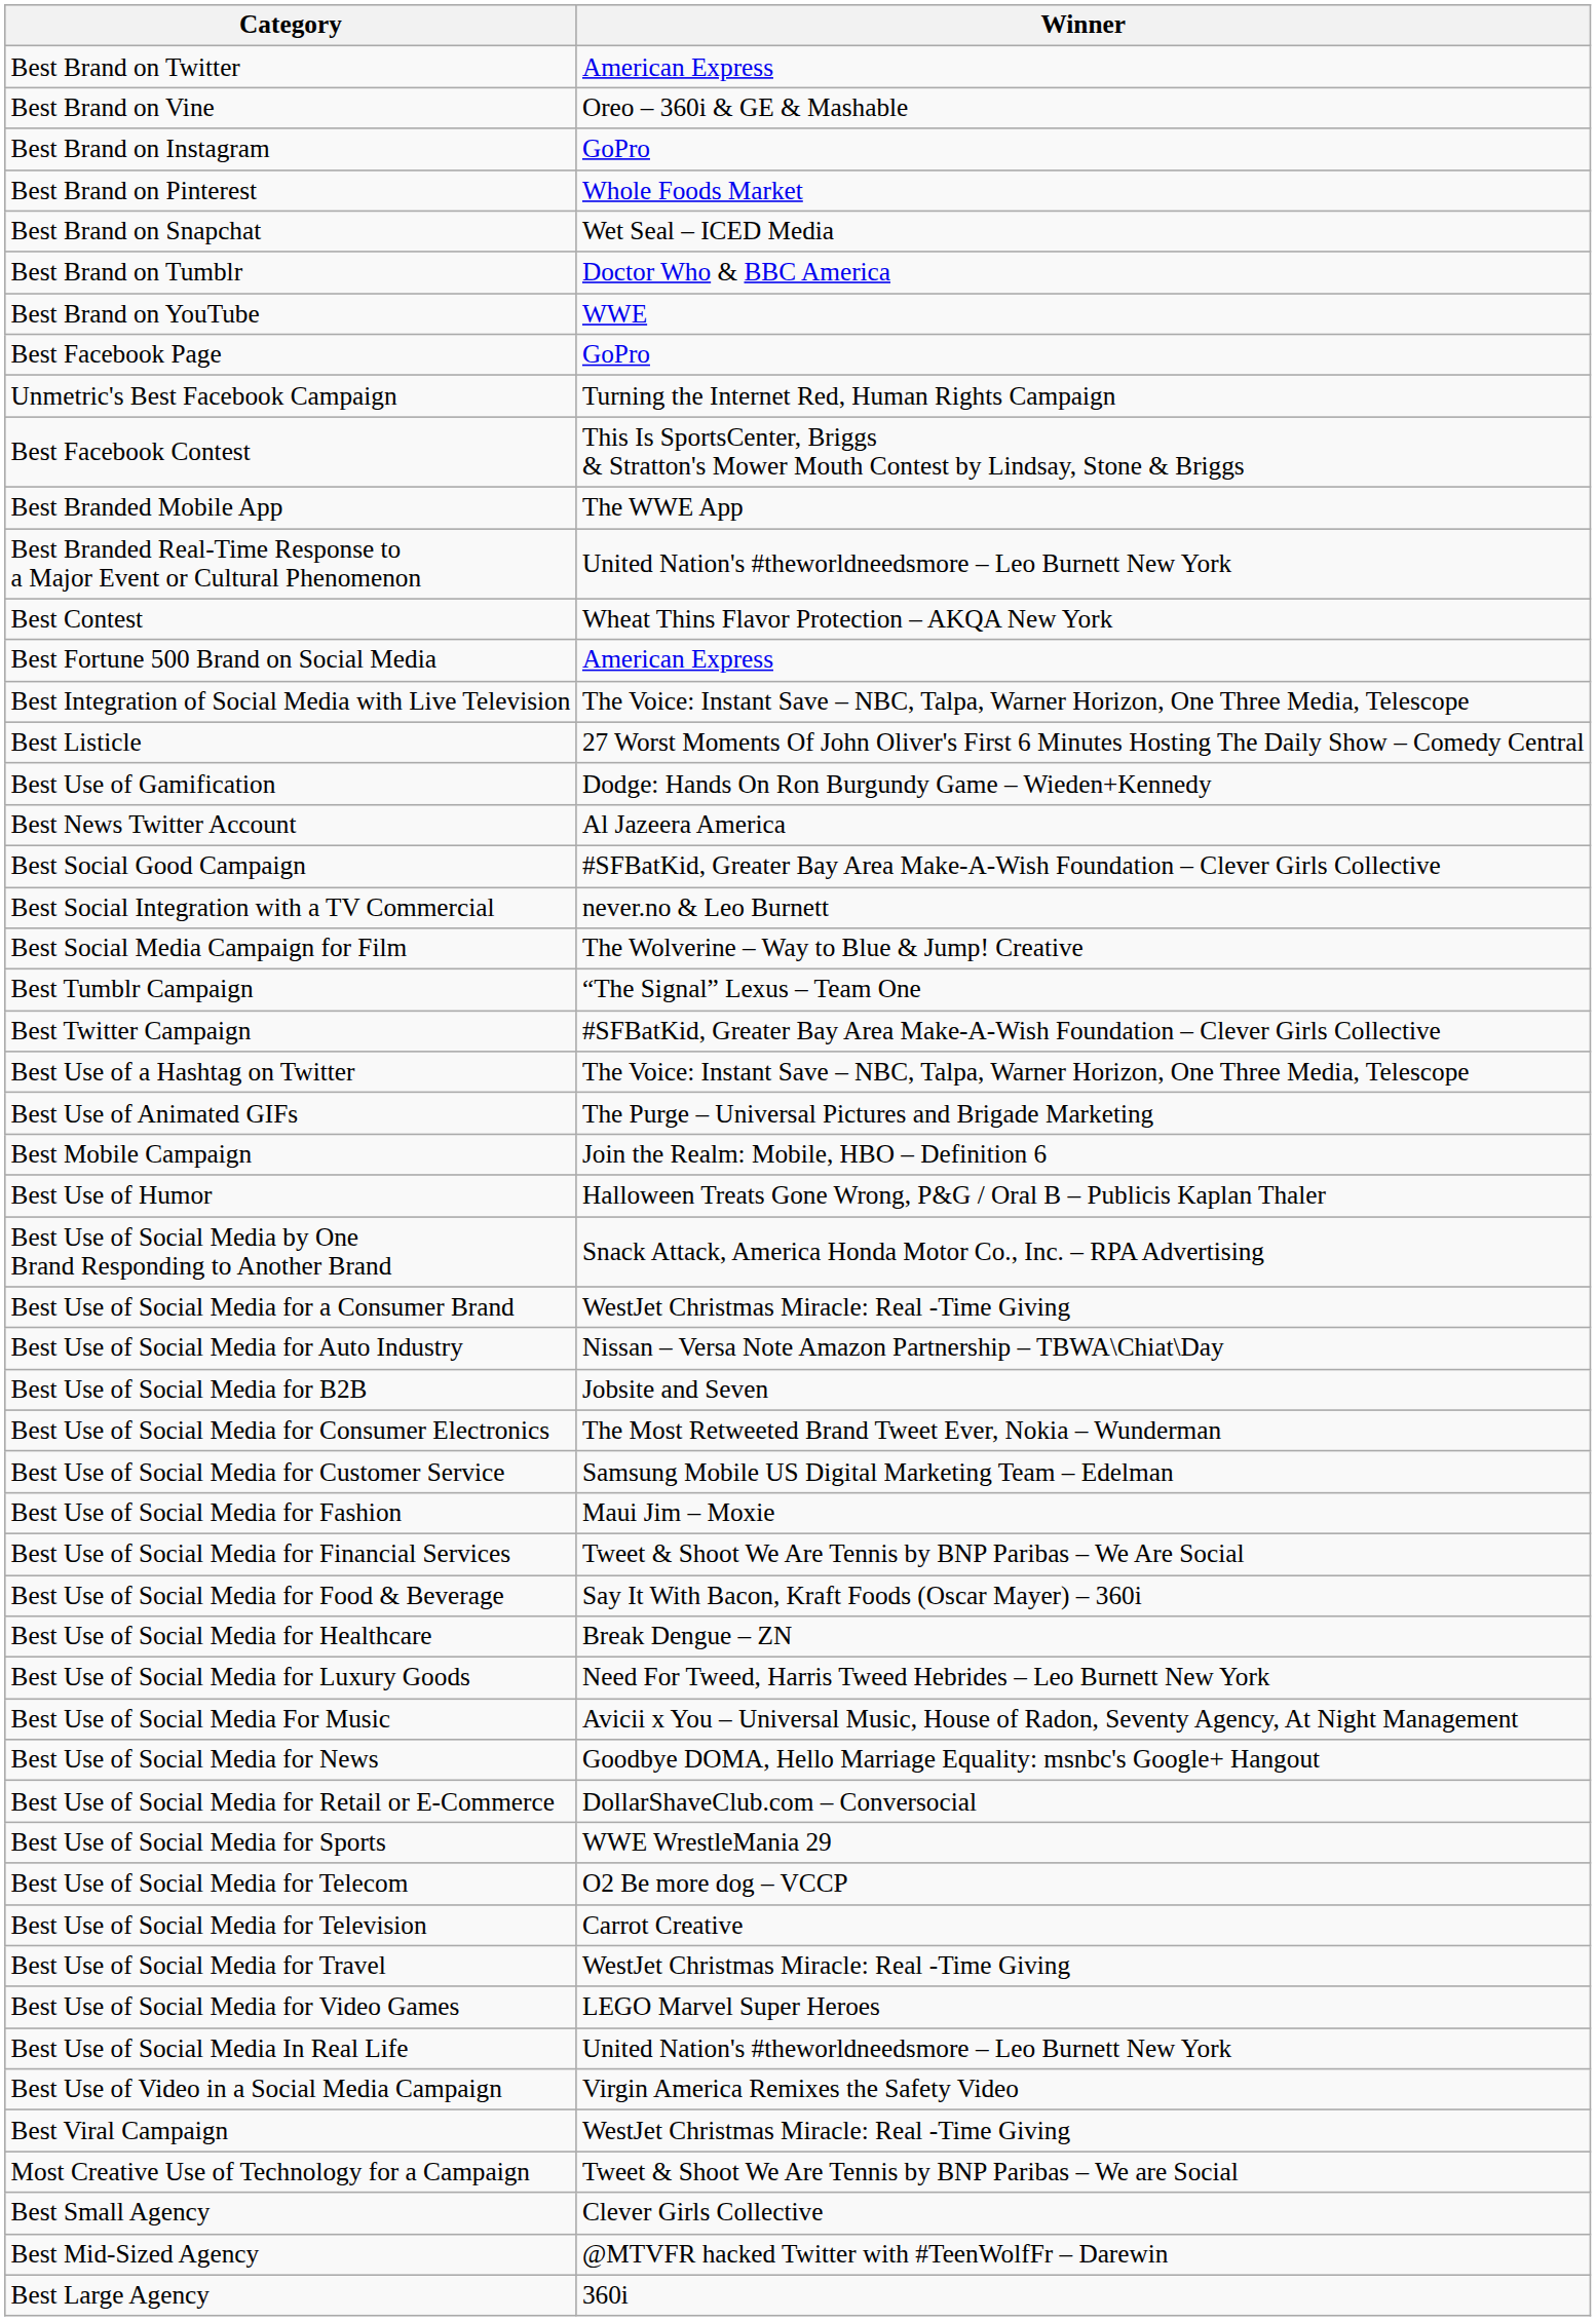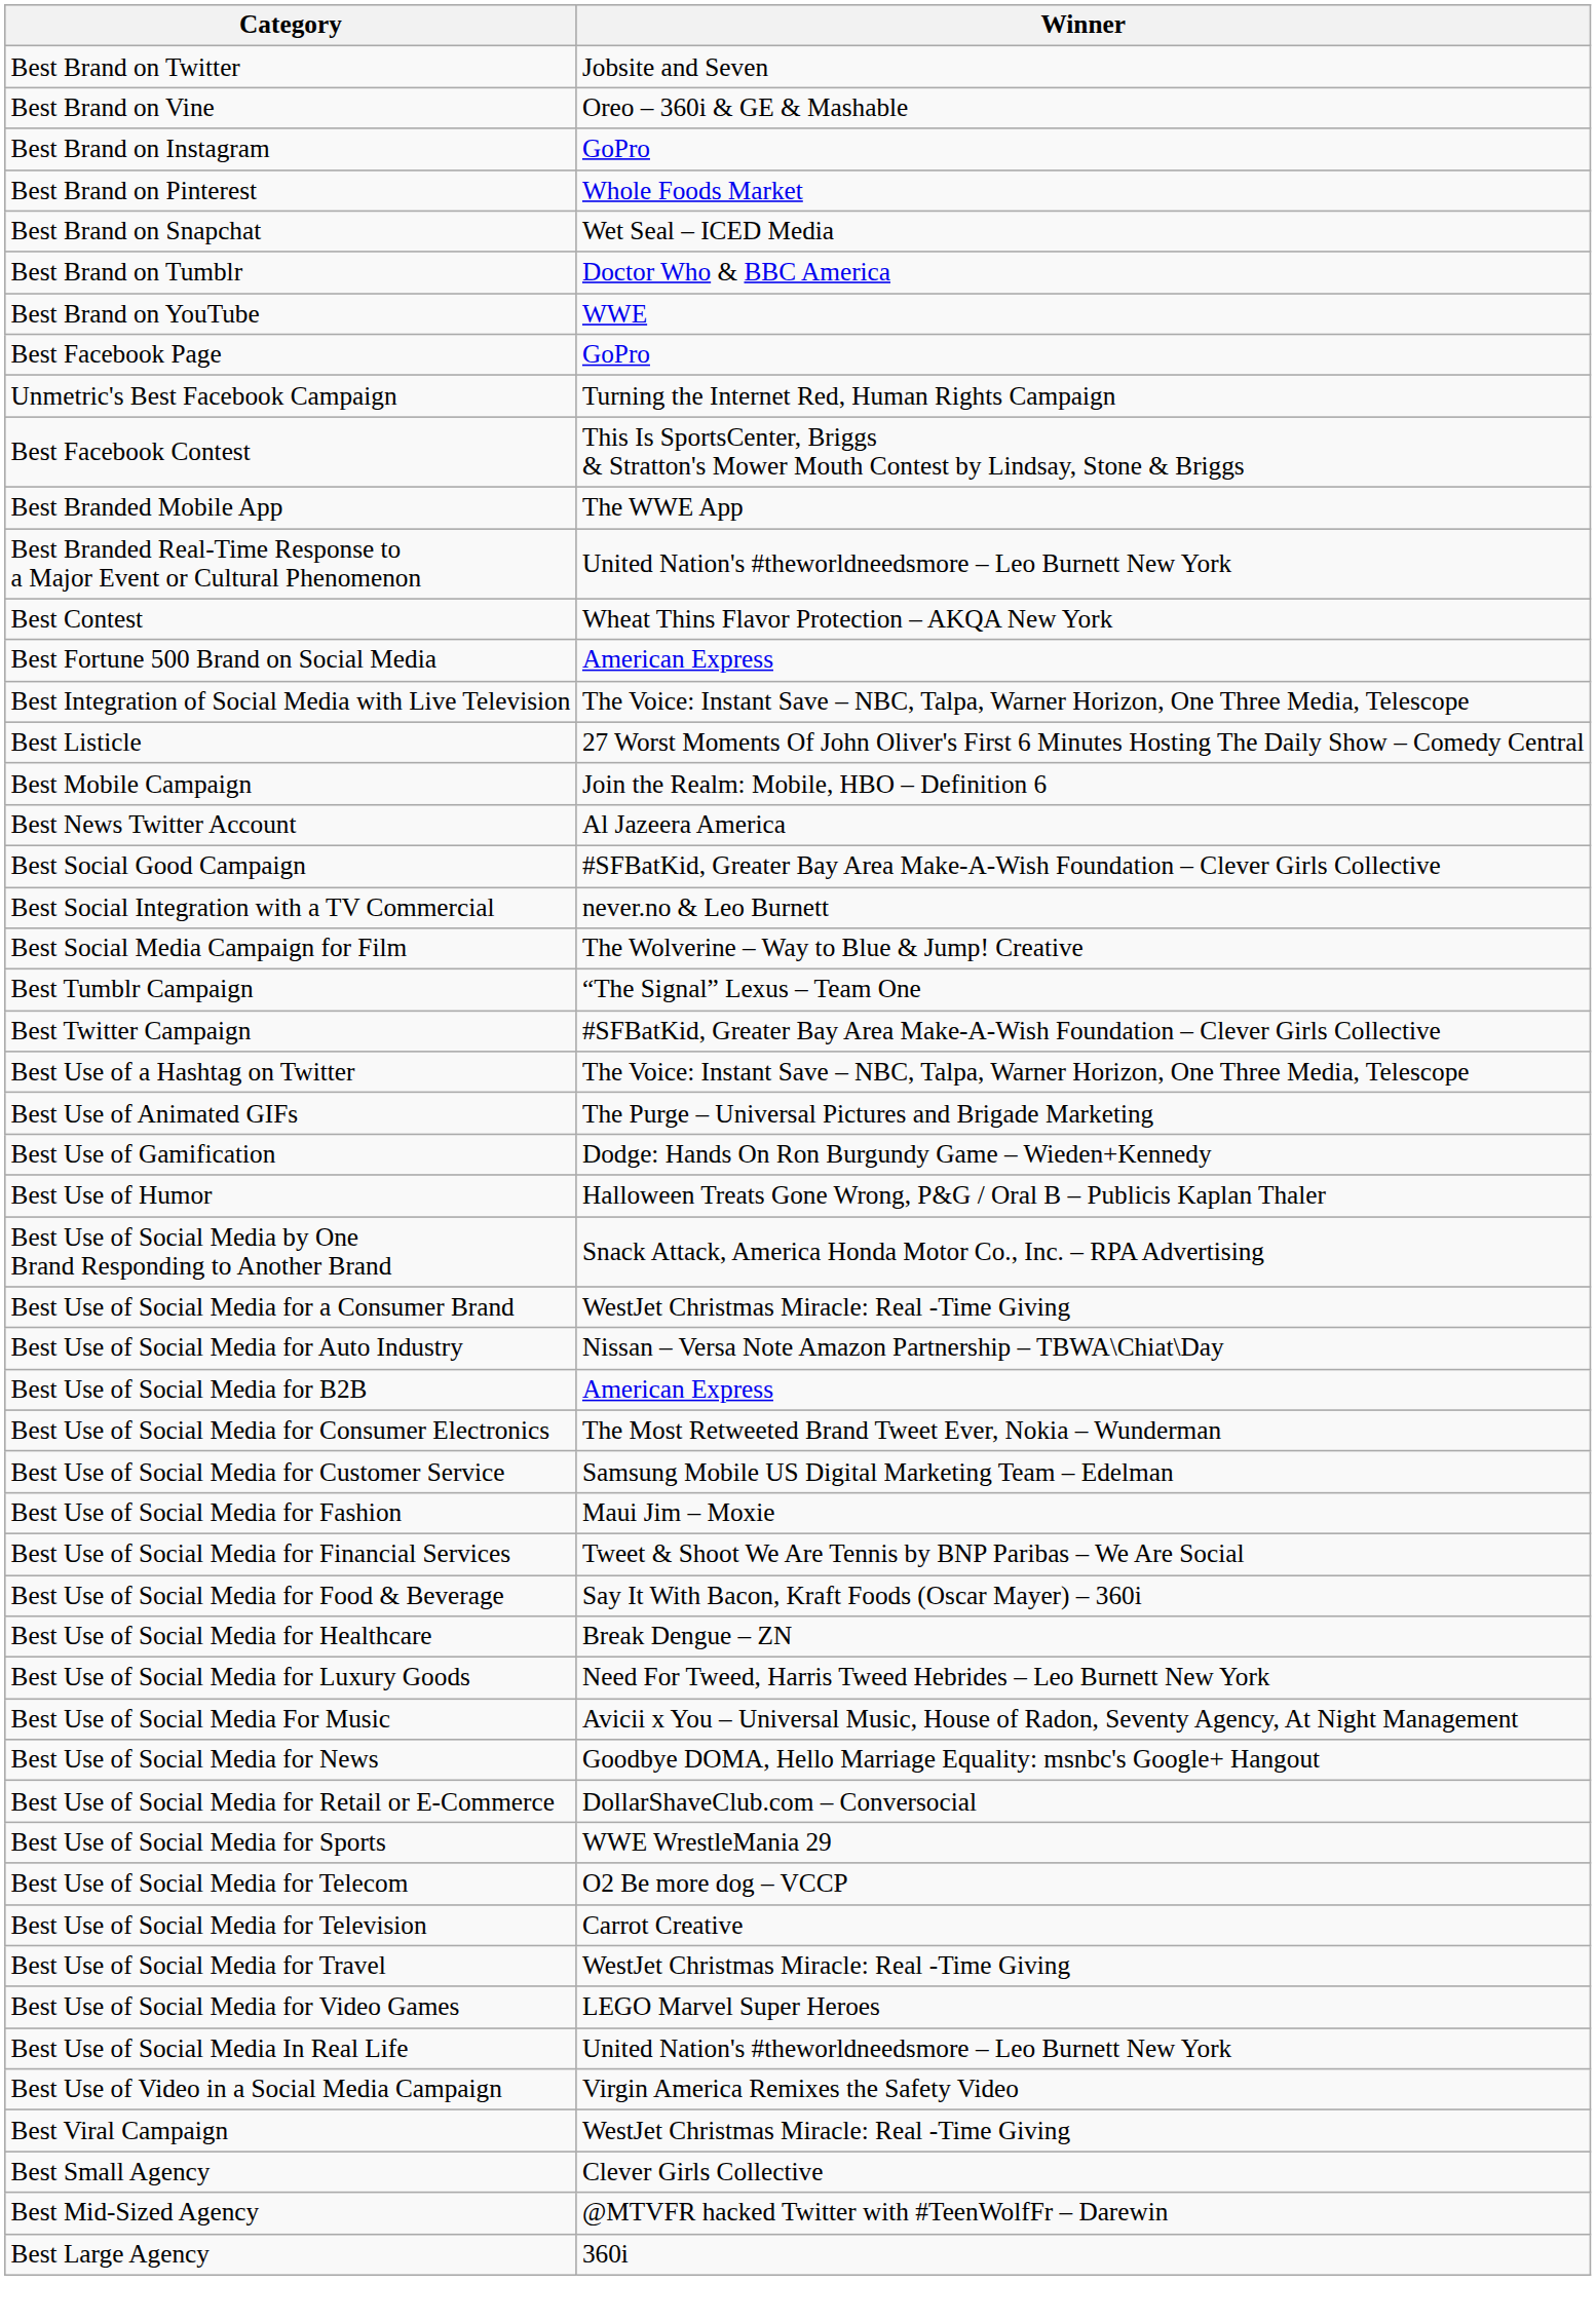Best Brand on Twitter | Winner: American Express -> Jobsite and Seven
rows swapped: Best Mobile Campaign <-> Best Use of Gamification
Best Use of Social Media for B2B | Winner: Jobsite and Seven -> American Express
- row: Most Creative Use of Technology for a Campaign | Tweet & Shoot We Are Tennis by BNP Paribas – We are Social
